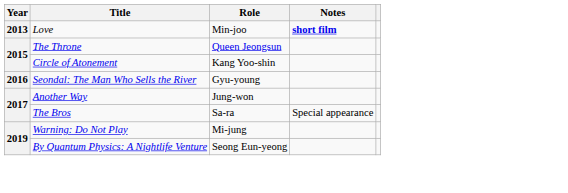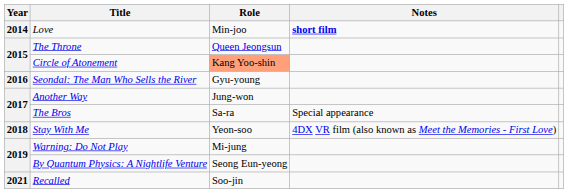Love | Year: 2013 -> 2014
Circle of Atonement | Role: no background -> lightsalmon background
+ row: 2018 | Stay With Me | Yeon-soo | 4DX VR film (also known as Meet the Memories - First Love)
+ row: 2021 | Recalled | Soo-jin
